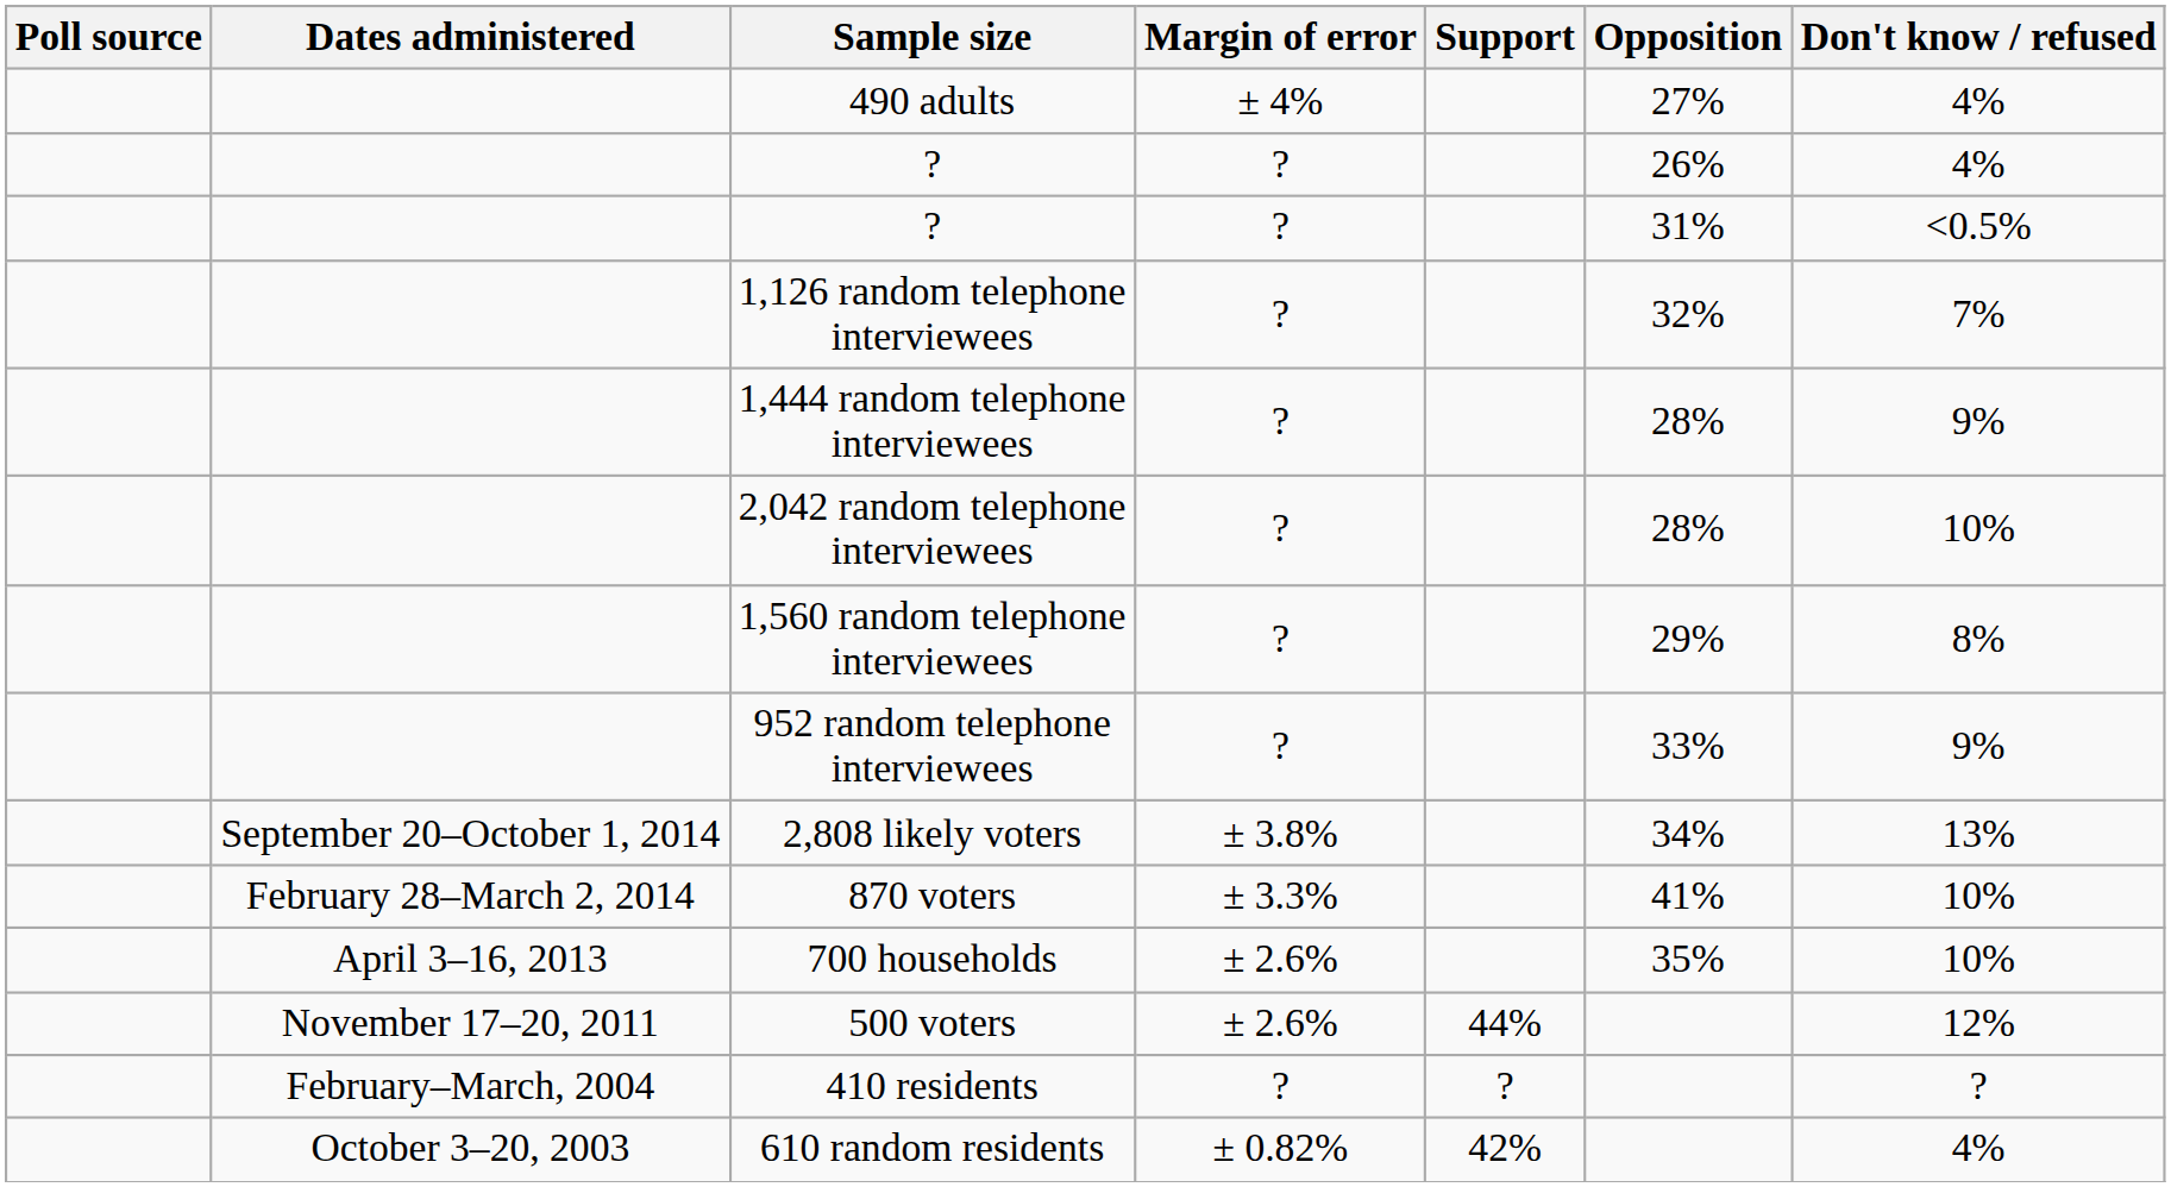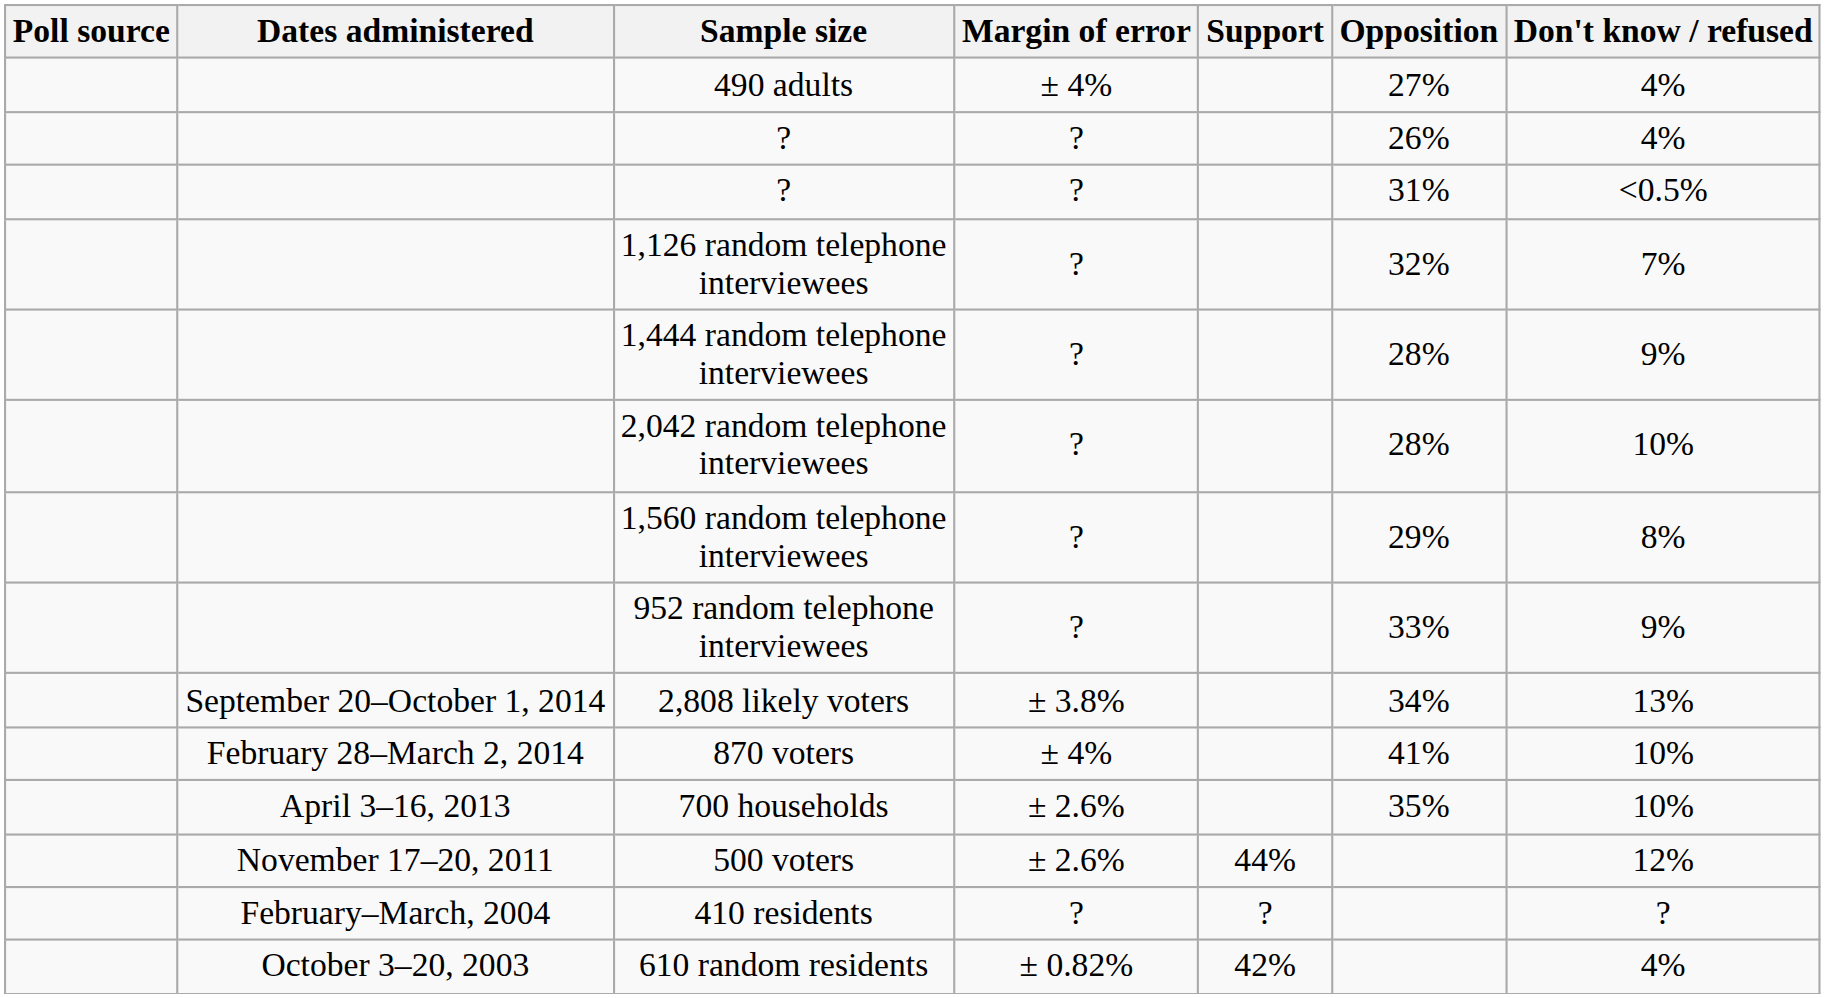870 voters | Margin of error: ± 3.3% -> ± 4%
